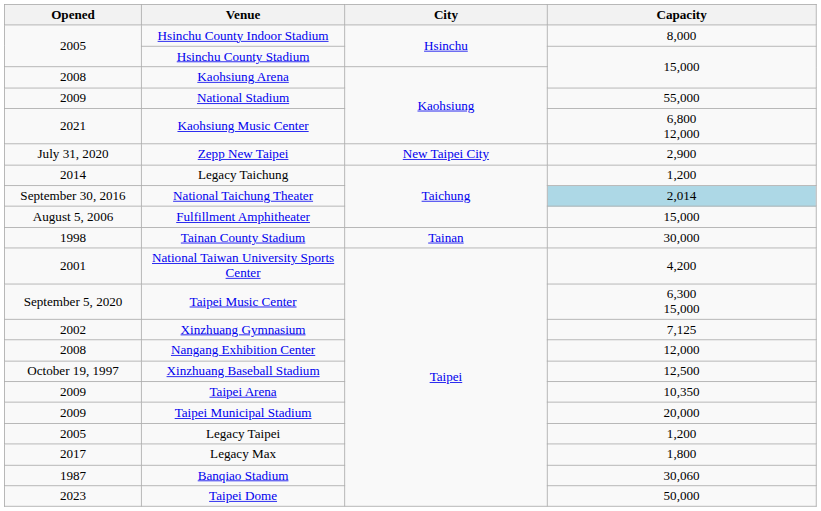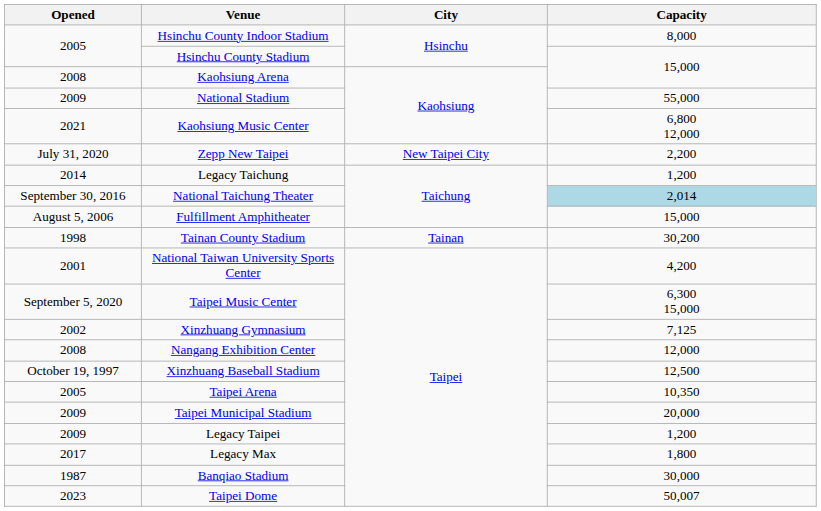Zepp New Taipei | Capacity: 2,900 -> 2,200
Tainan County Stadium | Capacity: 30,000 -> 30,200
Taipei Arena | Opened: 2009 -> 2005
Legacy Taipei | Opened: 2005 -> 2009
Banqiao Stadium | Capacity: 30,060 -> 30,000
Taipei Dome | Capacity: 50,000 -> 50,007
